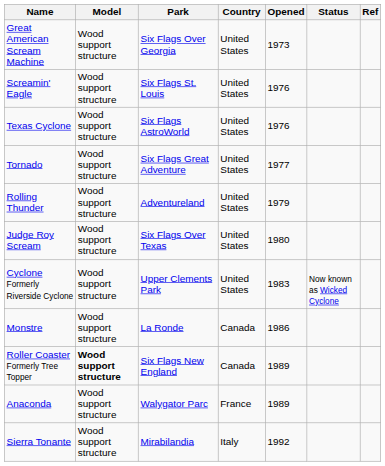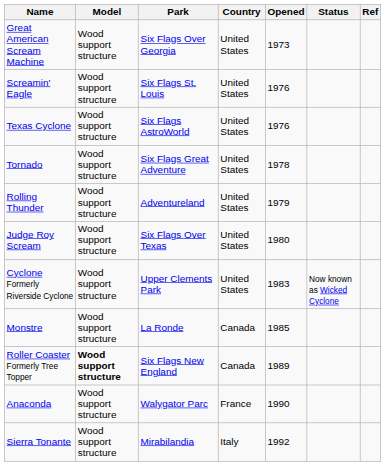Tornado | Opened: 1977 -> 1978
Monstre | Opened: 1986 -> 1985
Anaconda | Opened: 1989 -> 1990
